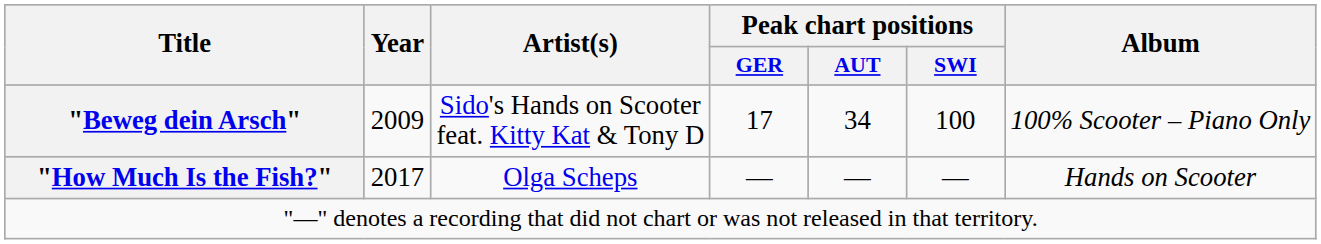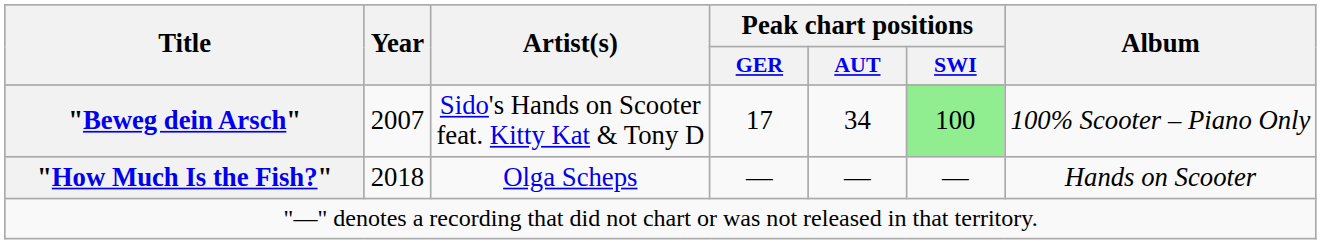"Beweg dein Arsch" | Year: 2009 -> 2007
"Beweg dein Arsch" | Peak chart positions / SWI: no background -> lightgreen background
"How Much Is the Fish?" | Year: 2017 -> 2018
